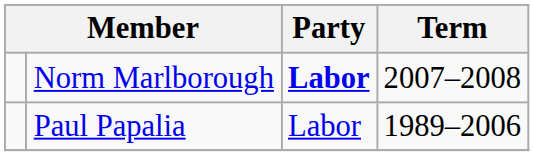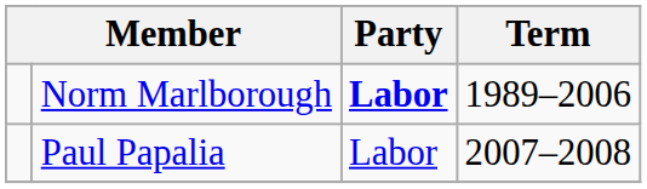Norm Marlborough | Term: 2007–2008 -> 1989–2006
Paul Papalia | Term: 1989–2006 -> 2007–2008
